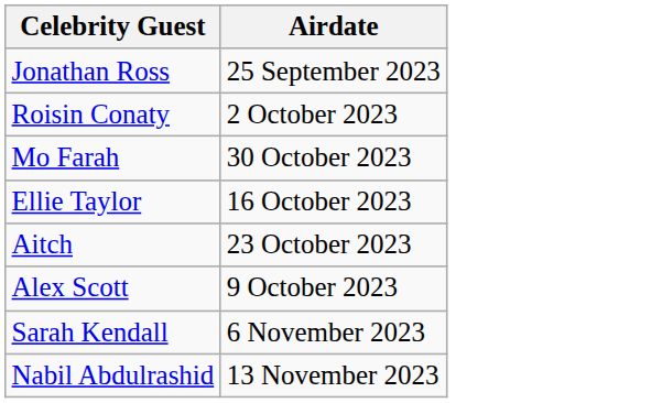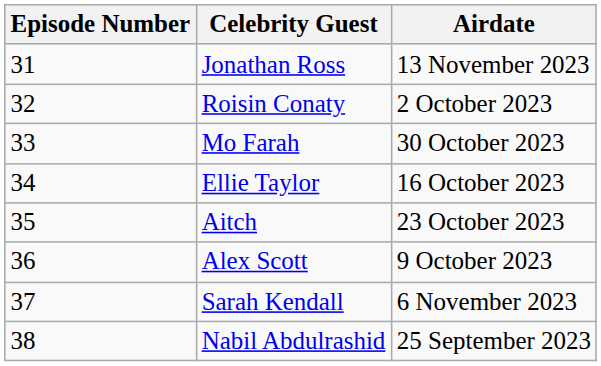+ column: Episode Number | 31 | 32 | 33 | 34 | 35 | 36 | 37 | 38
Jonathan Ross | Airdate: 25 September 2023 -> 13 November 2023
Nabil Abdulrashid | Airdate: 13 November 2023 -> 25 September 2023
